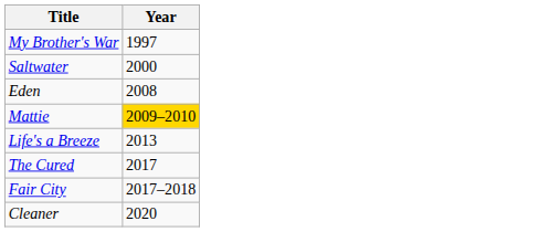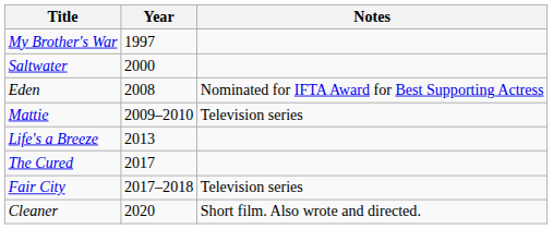+ column: Notes | Nominated for IFTA Award for Best Supporting Actress | Television series | Television series | Short film. Also wrote and directed.
Mattie | Year: gold background -> no background
